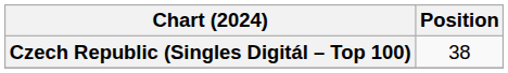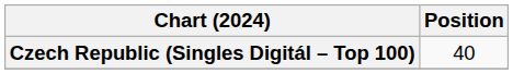Czech Republic (Singles Digitál – Top 100) | Position: 38 -> 40
